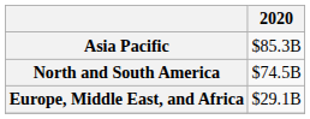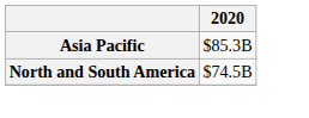- row: Europe, Middle East, and Africa | $29.1B
